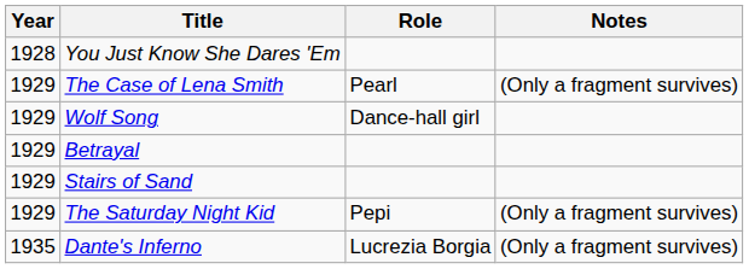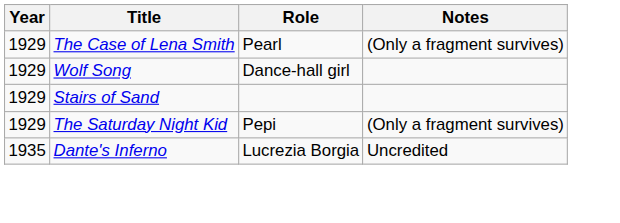- row: 1928 | You Just Know She Dares 'Em
- row: 1929 | Betrayal
Dante's Inferno | Notes: (Only a fragment survives) -> Uncredited
